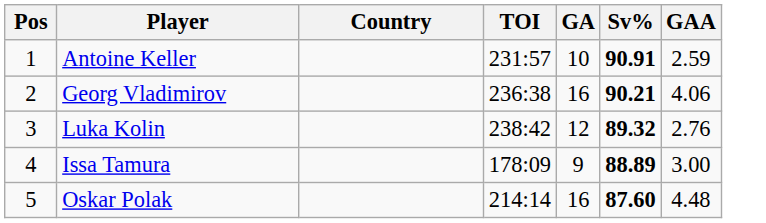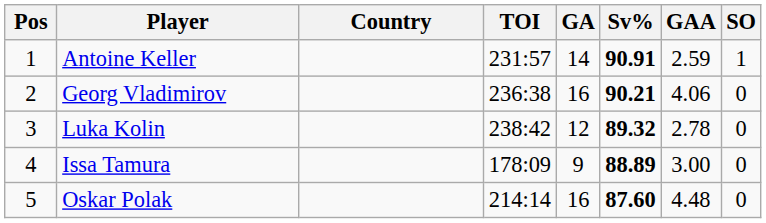+ column: SO | 1 | 0 | 0 | 0 | 0
Antoine Keller | GA: 10 -> 14
Luka Kolin | GAA: 2.76 -> 2.78
